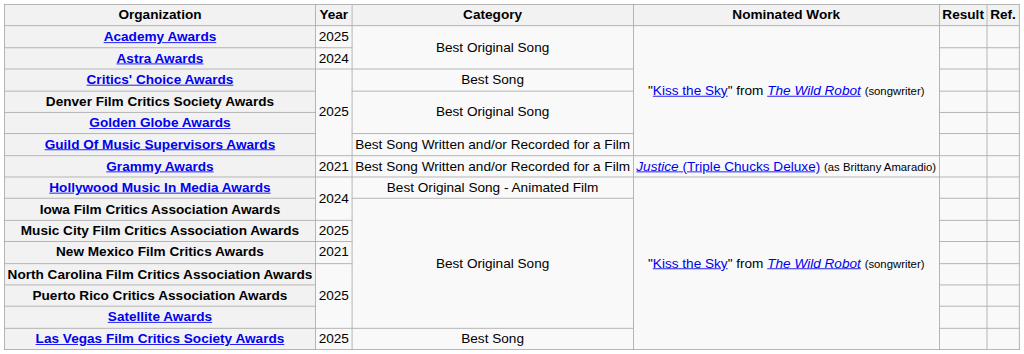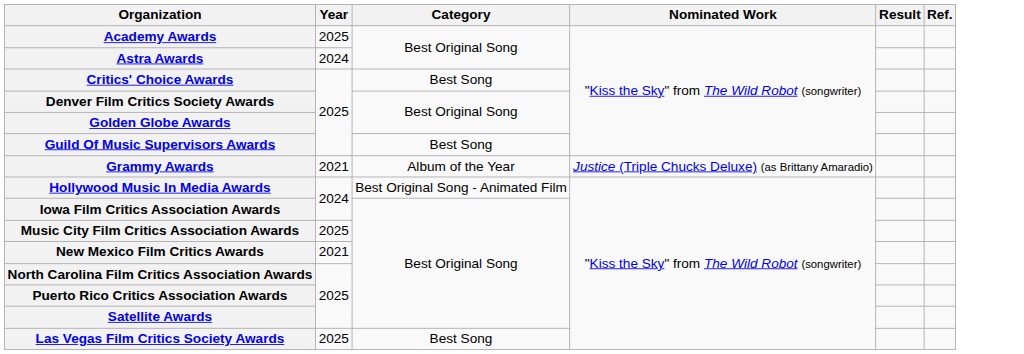Guild Of Music Supervisors Awards | Category: Best Song Written and/or Recorded for a Film -> Best Song
Grammy Awards | Category: Best Song Written and/or Recorded for a Film -> Album of the Year
